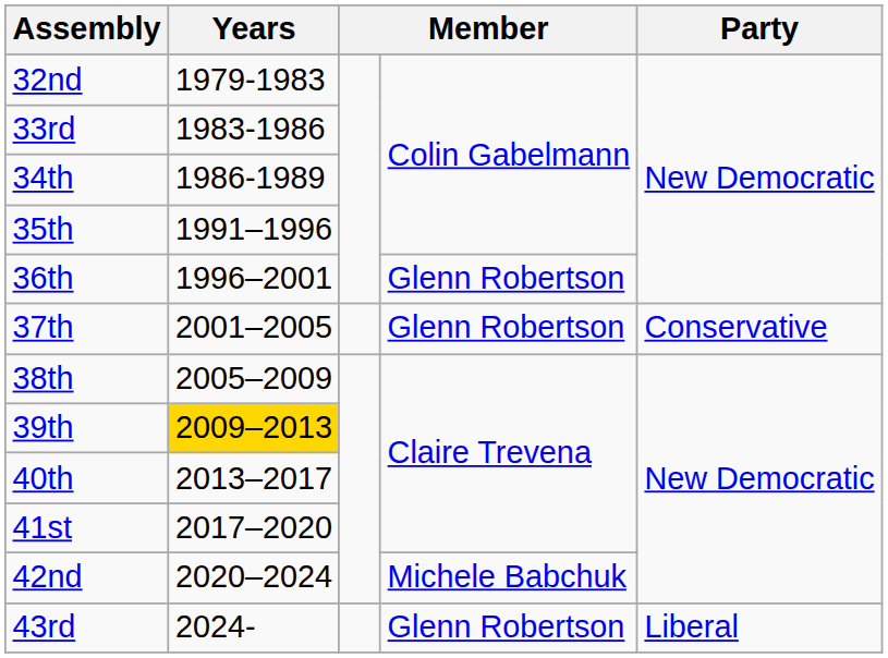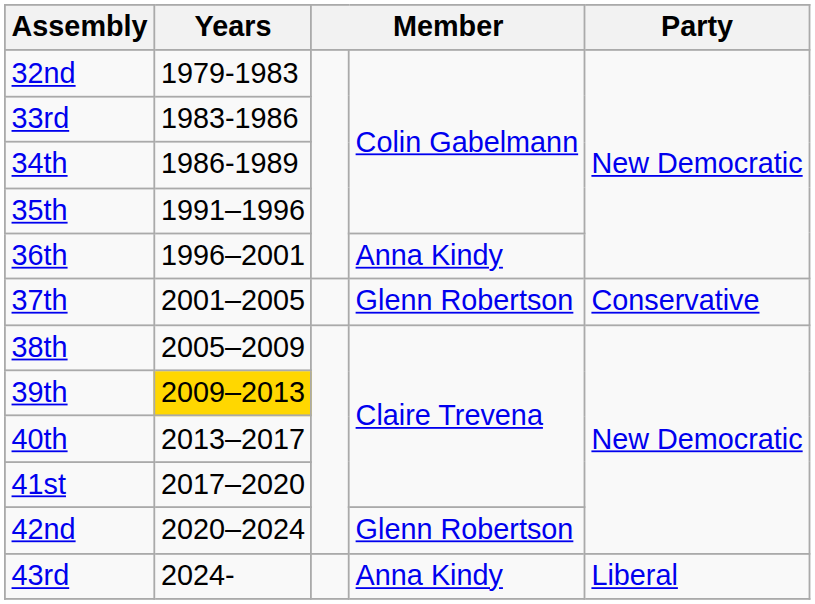36th | column 4: Glenn Robertson -> Anna Kindy
42nd | column 4: Michele Babchuk -> Glenn Robertson
43rd | column 4: Glenn Robertson -> Anna Kindy
